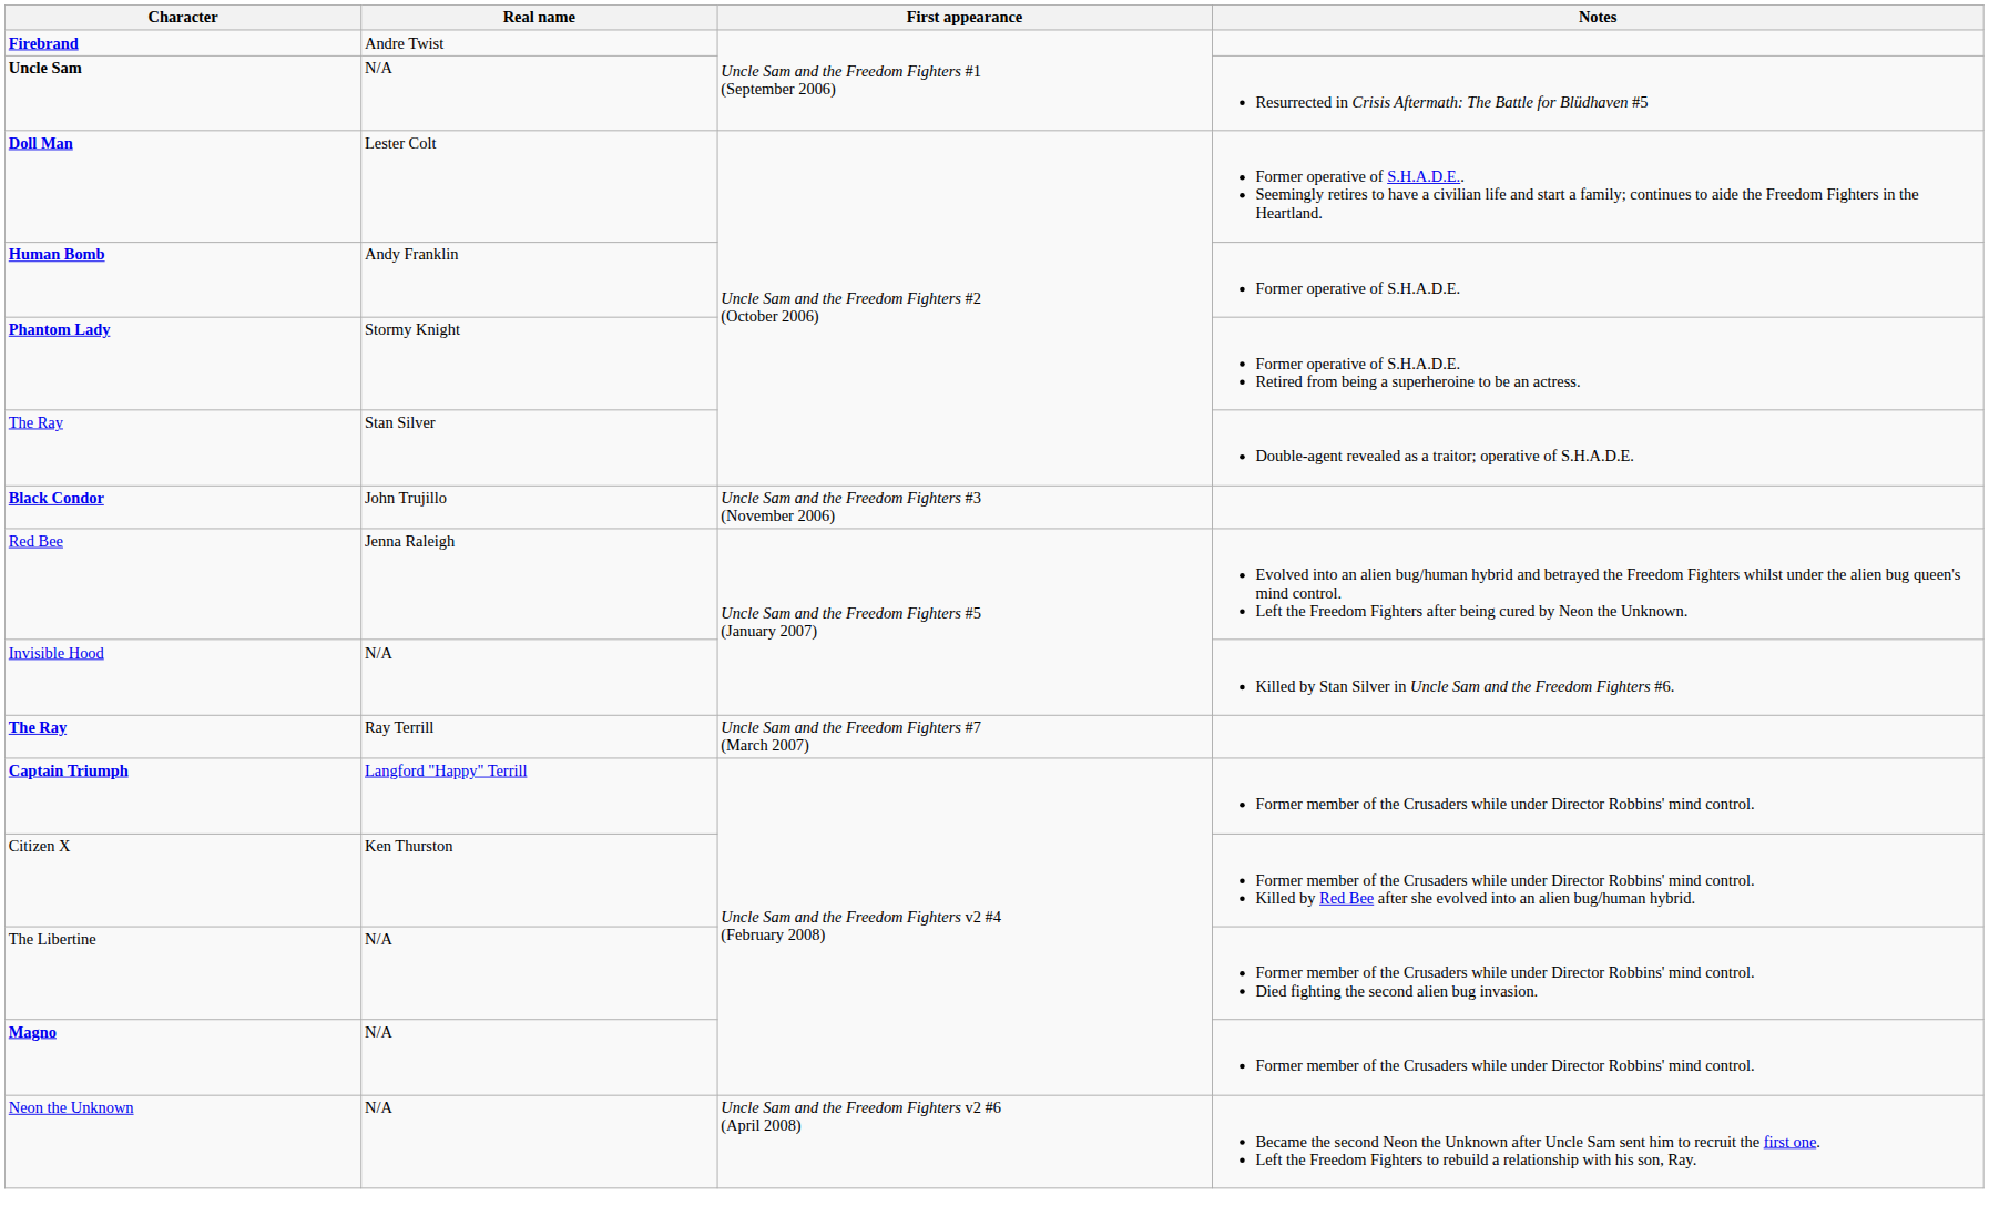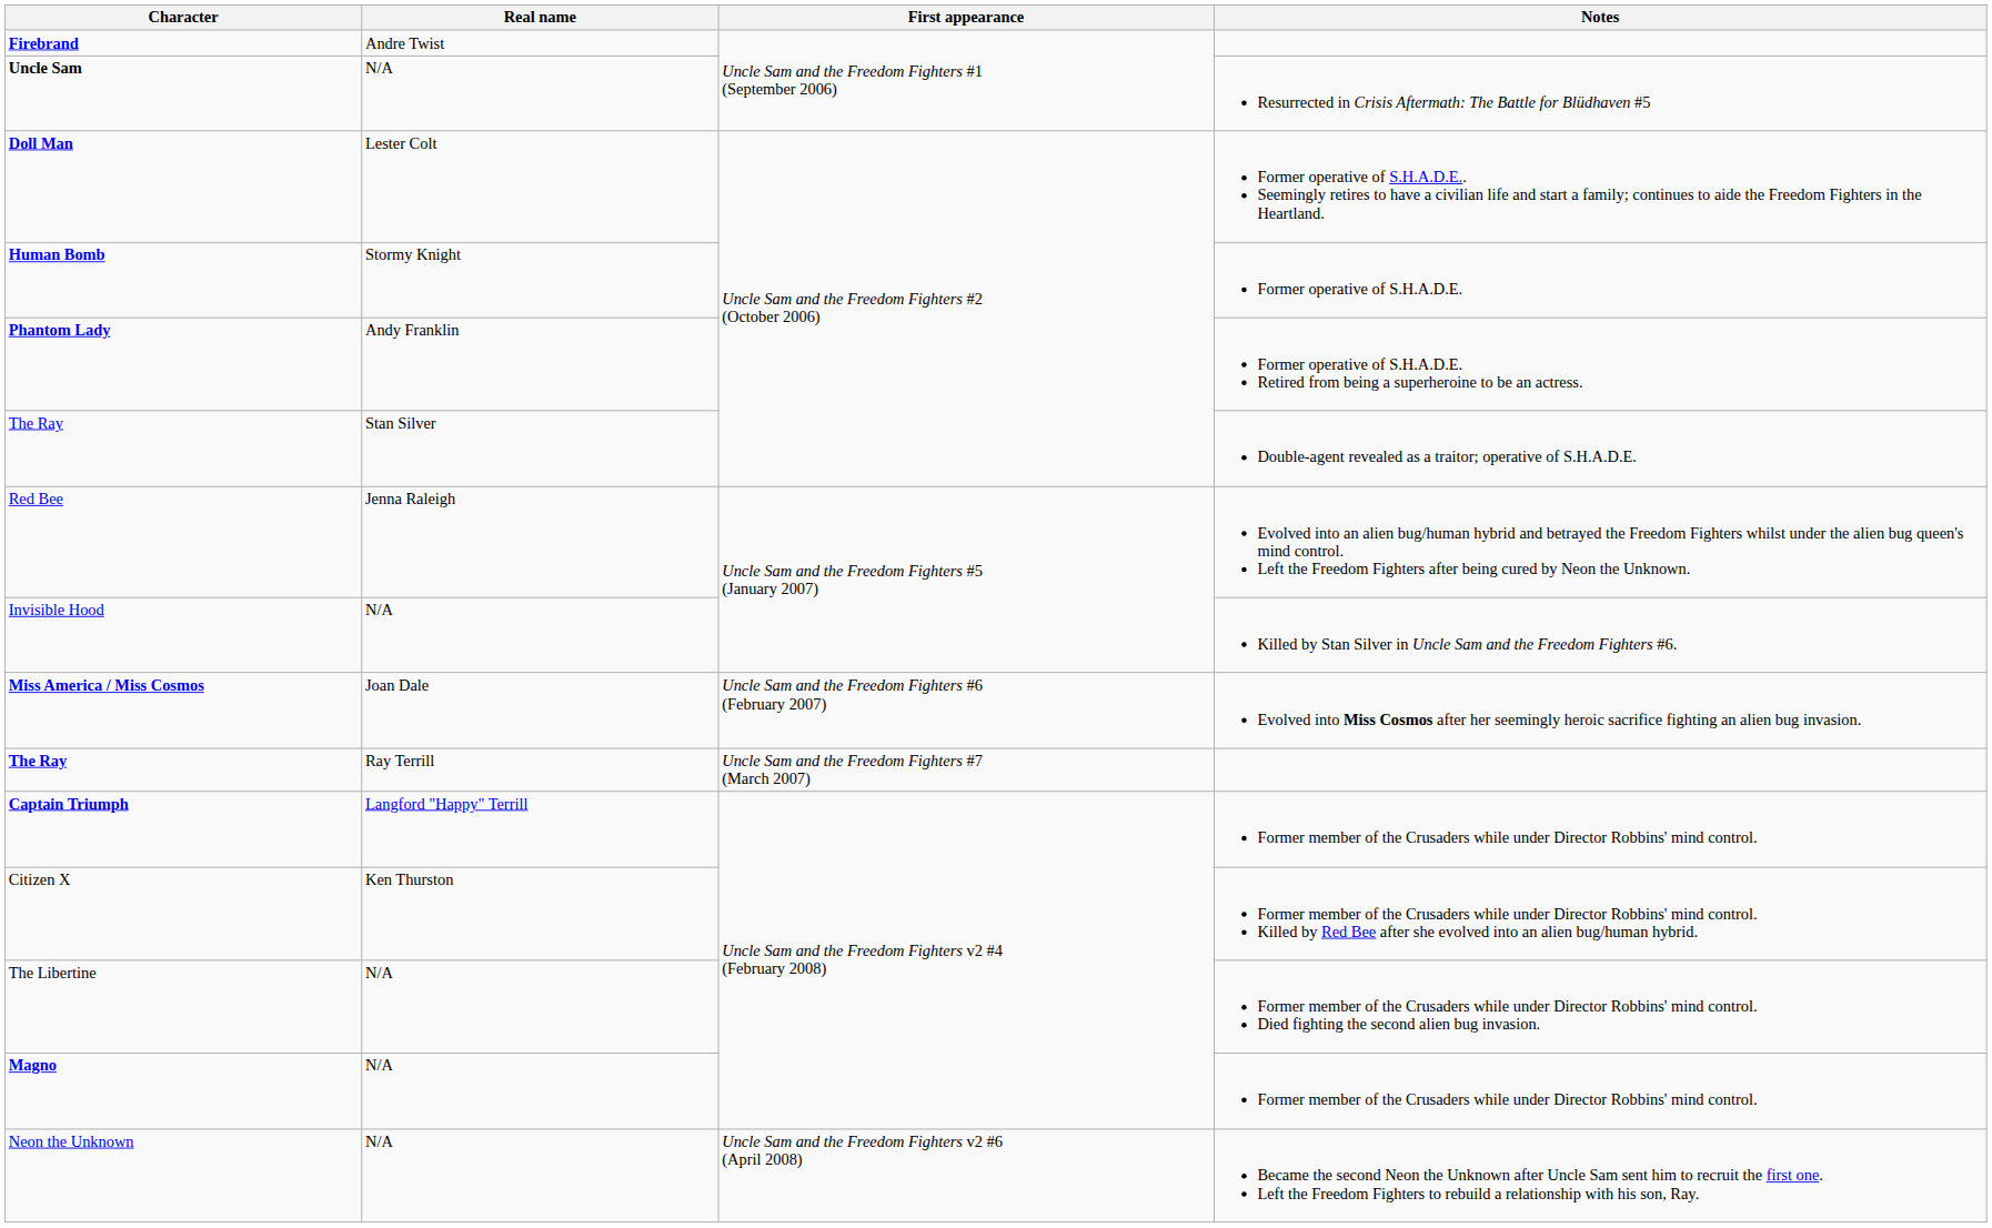Human Bomb | Real name: Andy Franklin -> Stormy Knight
Phantom Lady | Real name: Stormy Knight -> Andy Franklin
- row: Black Condor | John Trujillo | Uncle Sam and the Freedom Fighters #3 (November 2006)
+ row: Miss America / Miss Cosmos | Joan Dale | Uncle Sam and the Freedom Fighters #6 (February 2007) | Evolved into Miss Cosmos after her seemingly heroic sacrifice fighting an alien bug invasion.
